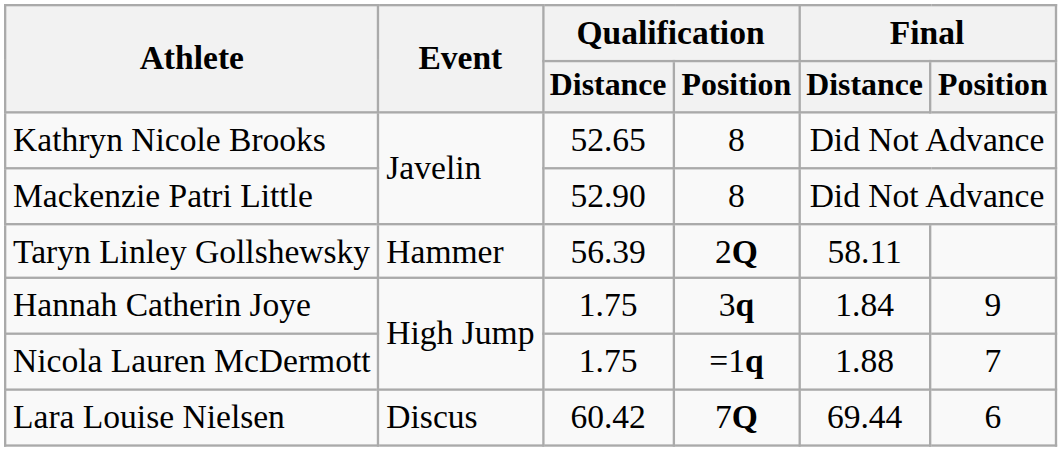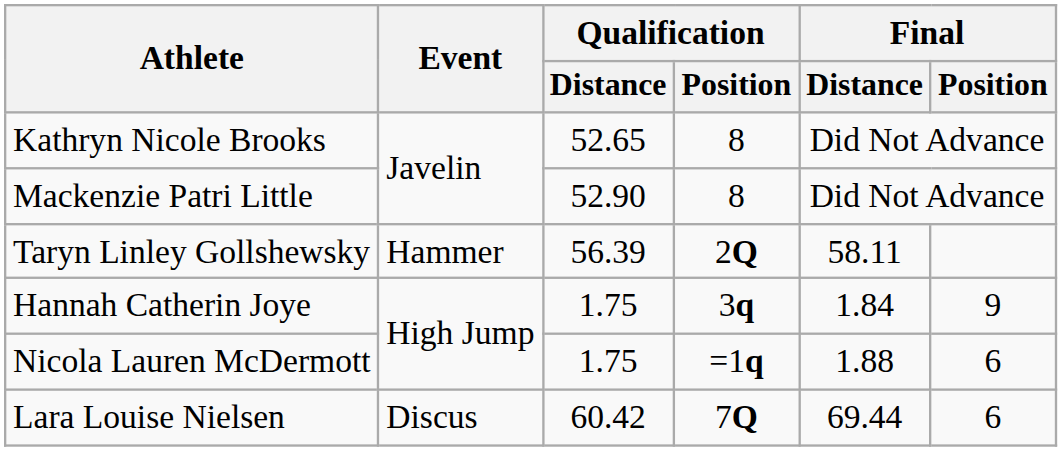Nicola Lauren McDermott | Final / Position: 7 -> 6
